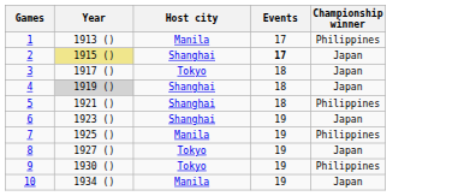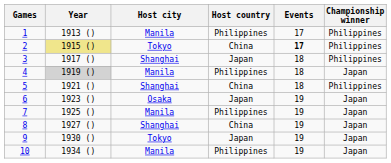+ column: Host country | Philippines | China | Japan | Philippines | China | Japan | Philippines | China | Japan | Philippines
2 | Host city: Shanghai -> Tokyo
2 | Championship winner: Japan -> Philippines
3 | Host city: Tokyo -> Shanghai
3 | Championship winner: Japan -> Philippines
4 | Host city: Shanghai -> Manila
6 | Host city: Shanghai -> Osaka
7 | Championship winner: Philippines -> Japan
8 | Host city: Tokyo -> Shanghai
9 | Championship winner: Philippines -> Japan
